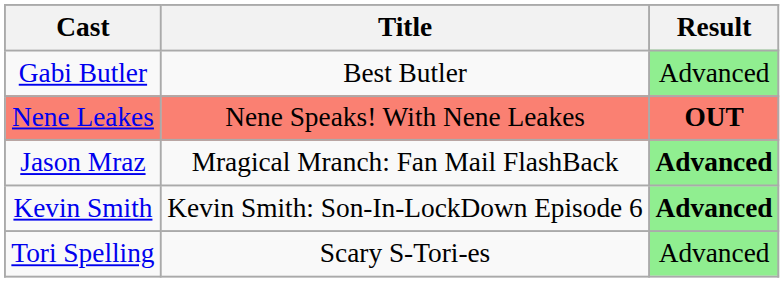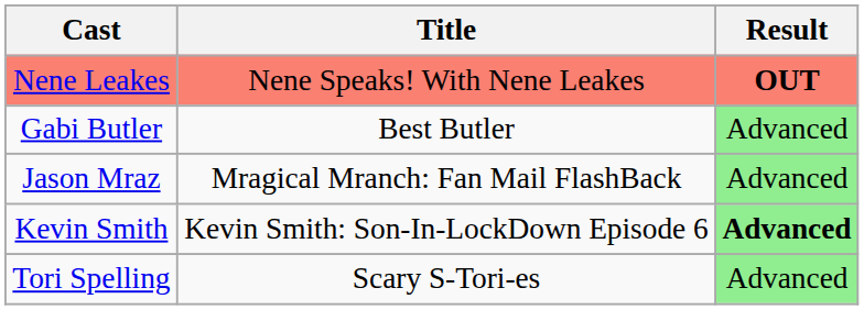rows swapped: Gabi Butler <-> Nene Leakes
Jason Mraz | Result: bold -> normal
